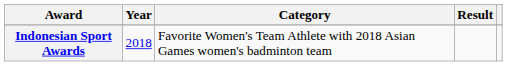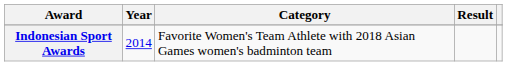Indonesian Sport Awards | Year: 2018 -> 2014
